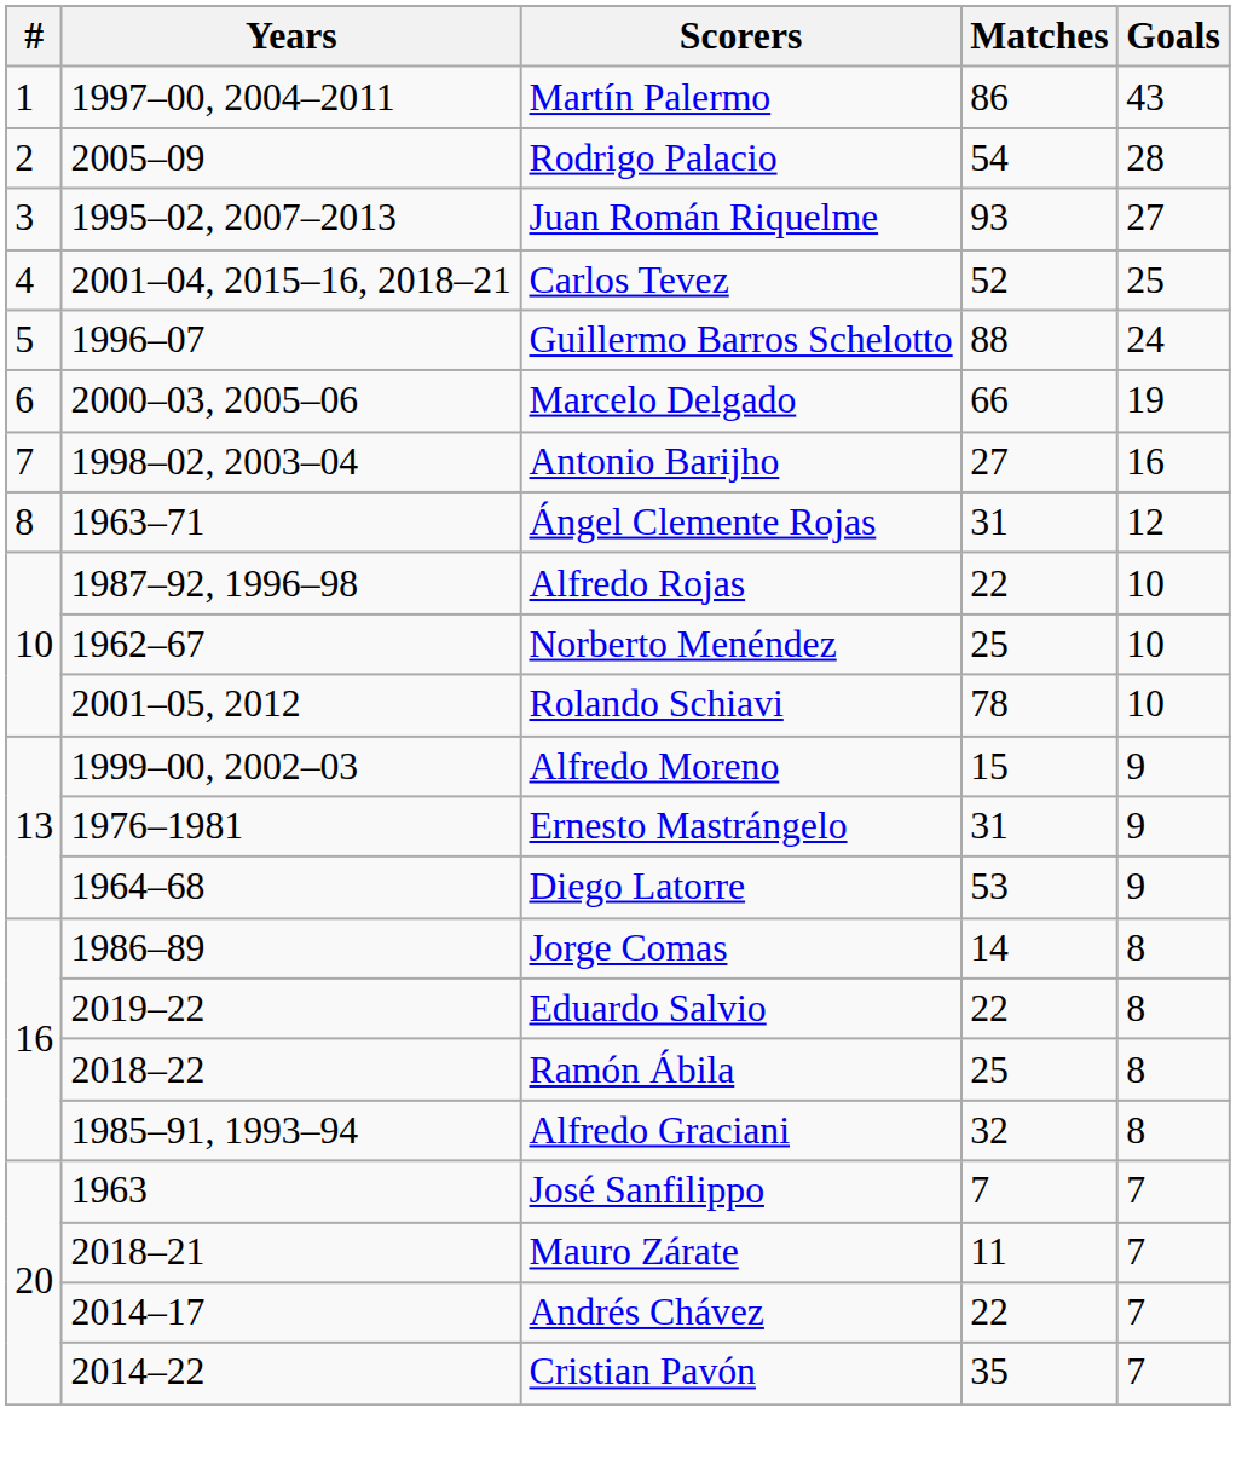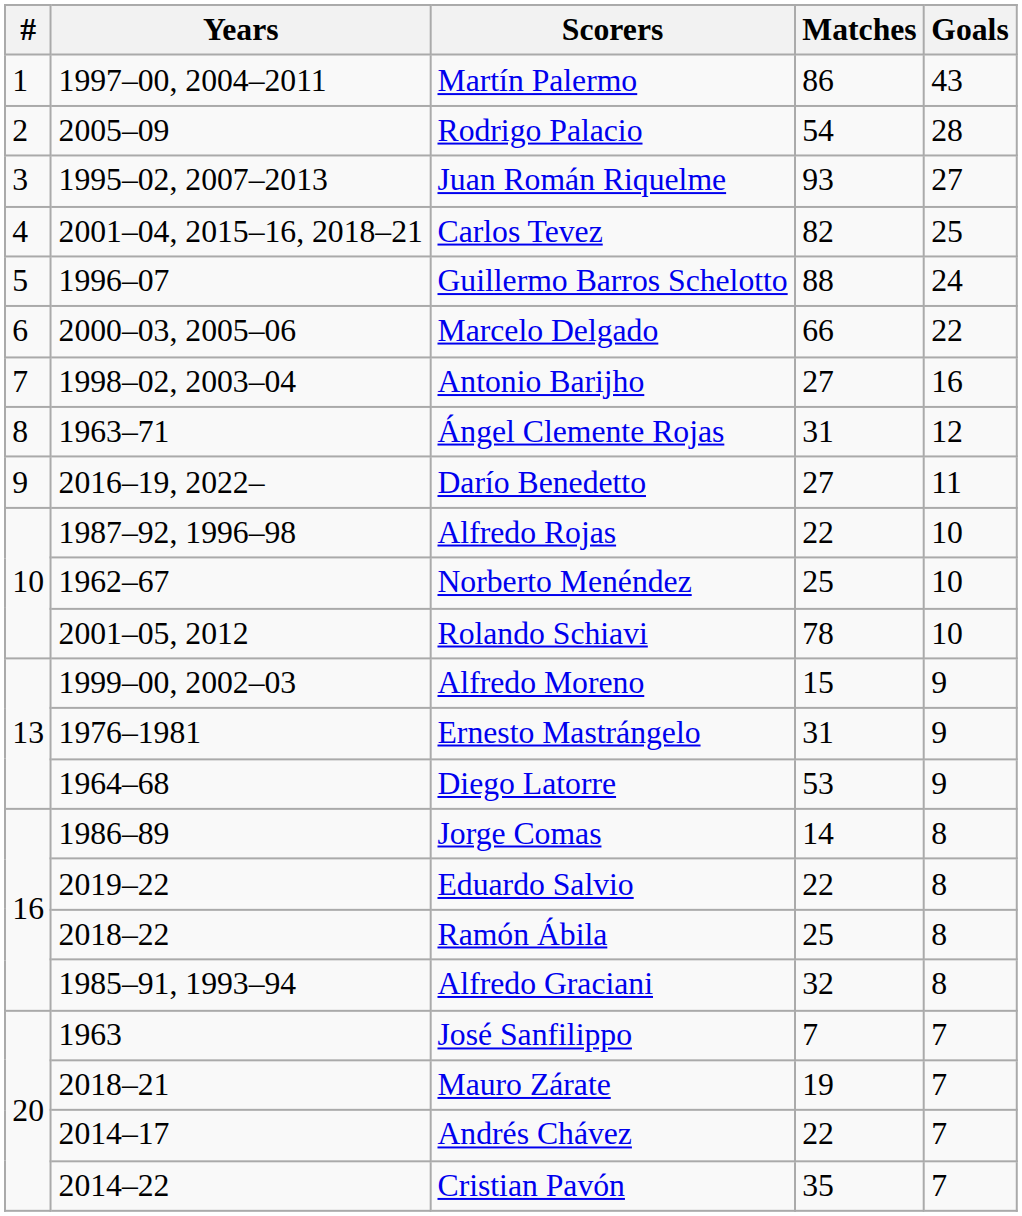Carlos Tevez | Matches: 52 -> 82
Marcelo Delgado | Goals: 19 -> 22
+ row: 9 | 2016–19, 2022– | Darío Benedetto | 27 | 11
Mauro Zárate | Matches: 11 -> 19
